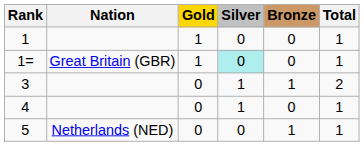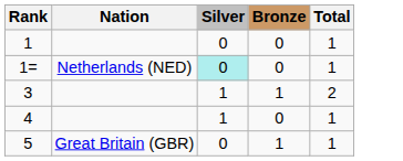- column: Gold | 1 | 1 | 0 | 0 | 0
1= | Nation: Great Britain (GBR) -> Netherlands (NED)
5 | Nation: Netherlands (NED) -> Great Britain (GBR)
